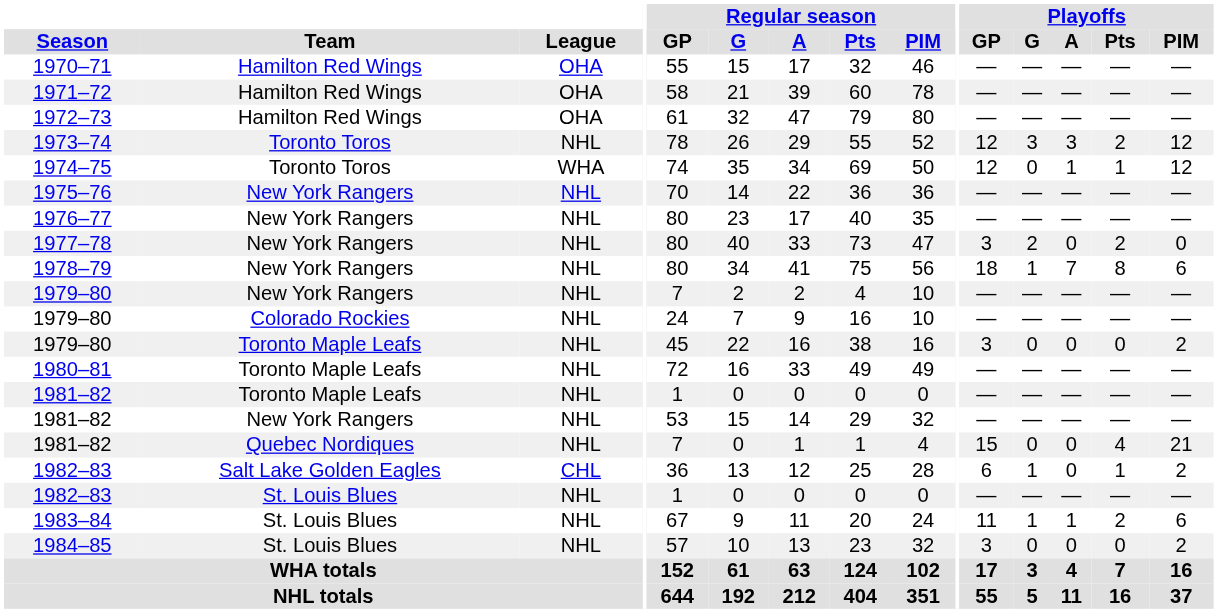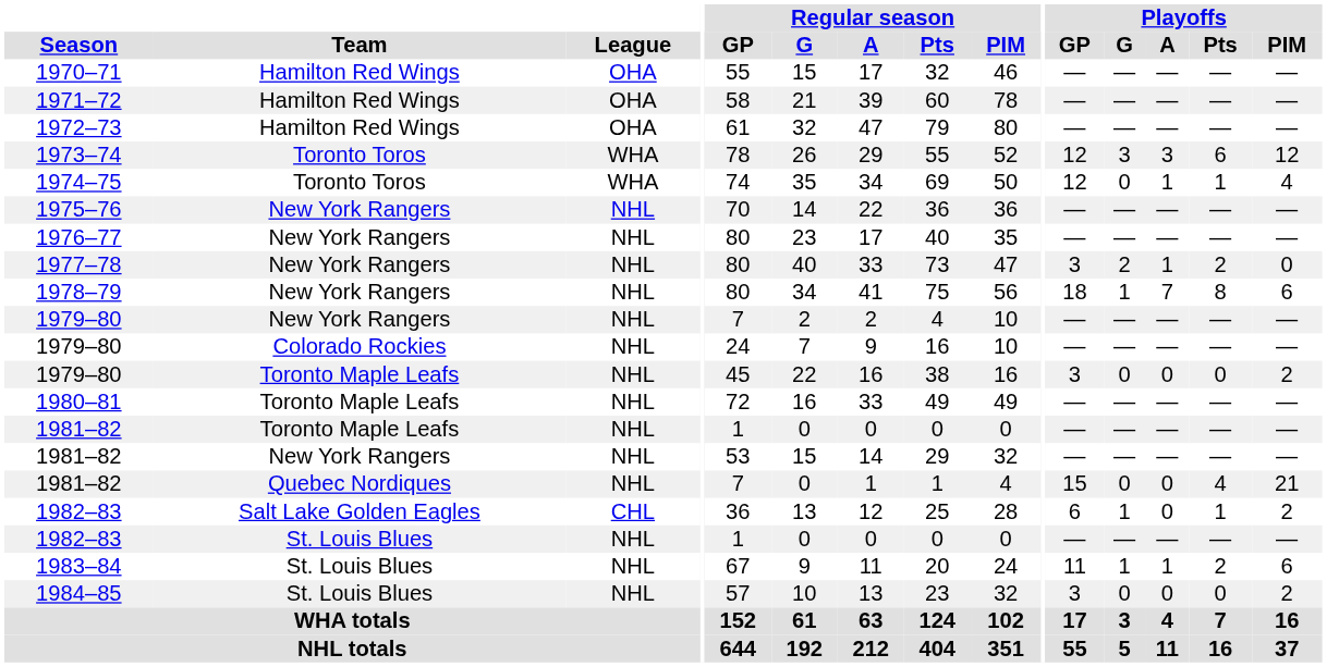1973–74 | League: NHL -> WHA
1973–74 | Playoffs / Pts: 2 -> 6
1974–75 | Playoffs / PIM: 12 -> 4
1977–78 | Playoffs / A: 0 -> 1
